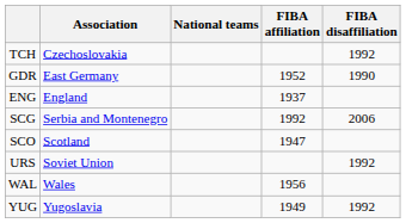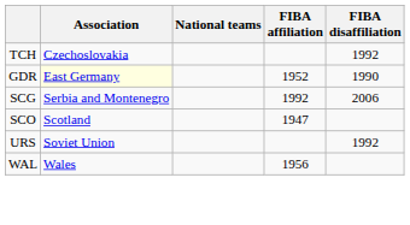GDR | Association: no background -> lightyellow background
- row: ENG | England | 1937
- row: YUG | Yugoslavia | 1949 | 1992
